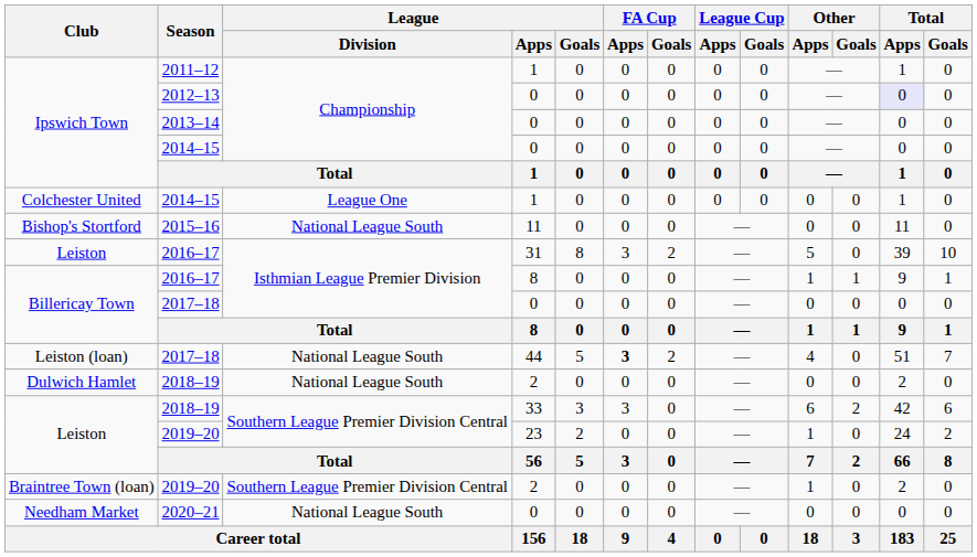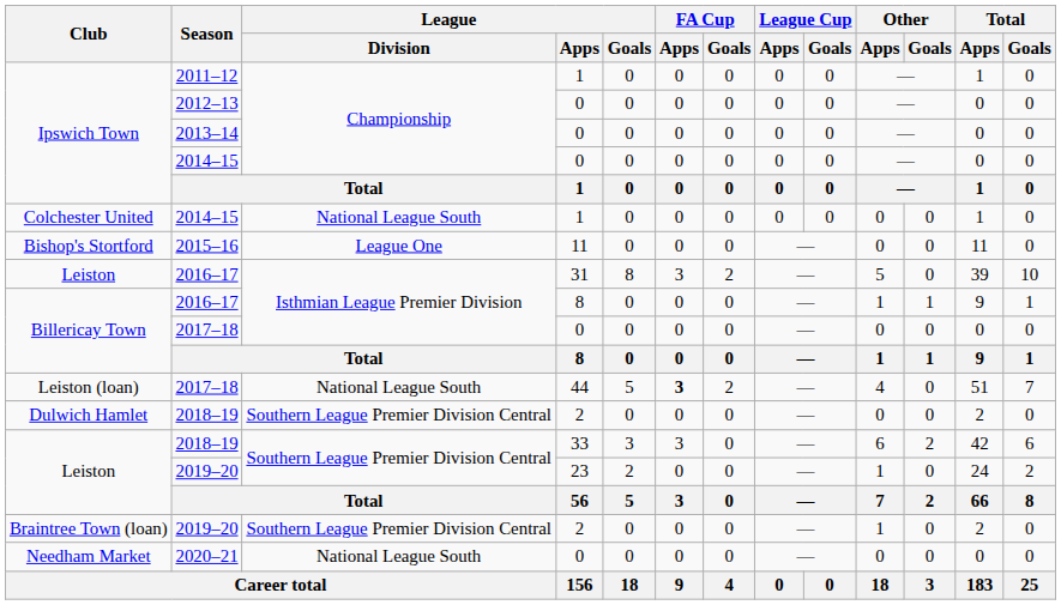2012–13 | Total / Apps: lavender background -> no background
Colchester United / 2014–15 | League / Division: League One -> National League South
2015–16 | League / Division: National League South -> League One
Dulwich Hamlet / 2018–19 | League / Division: National League South -> Southern League Premier Division Central
